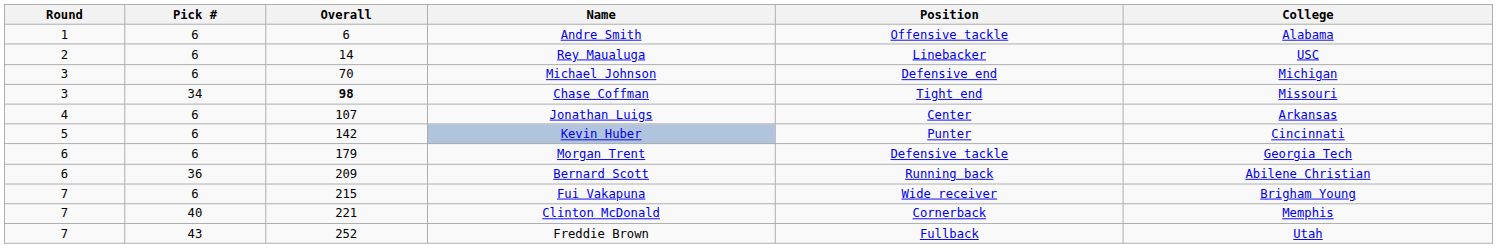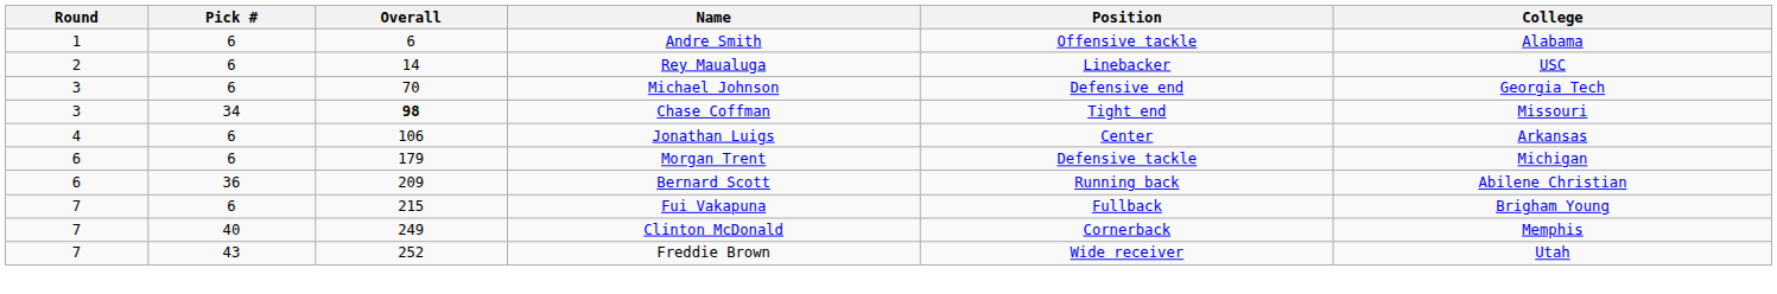Michael Johnson | College: Michigan -> Georgia Tech
Jonathan Luigs | Overall: 107 -> 106
- row: 5 | 6 | 142 | Kevin Huber | Punter | Cincinnati
Morgan Trent | College: Georgia Tech -> Michigan
Fui Vakapuna | Position: Wide receiver -> Fullback
Clinton McDonald | Overall: 221 -> 249
Freddie Brown | Position: Fullback -> Wide receiver
